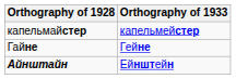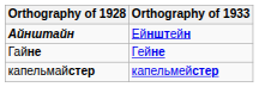rows swapped: Айнштайн <-> капельмайстер
